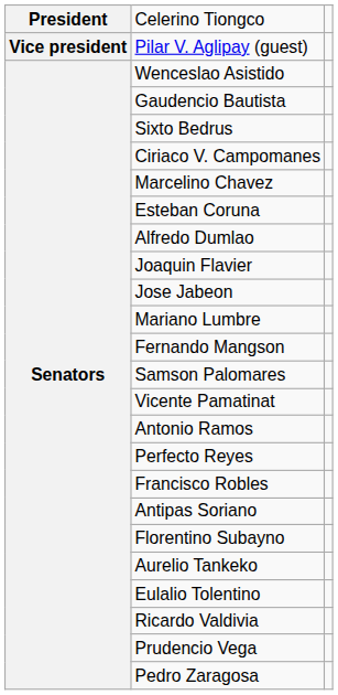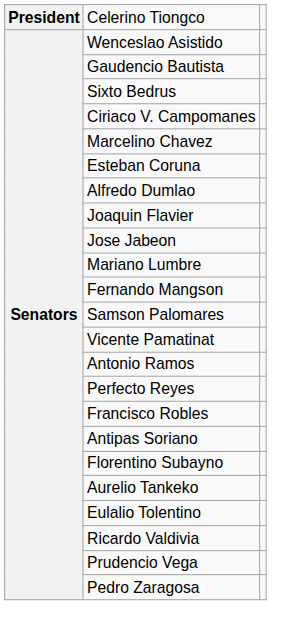- row: Vice president | Pilar V. Aglipay (guest)
